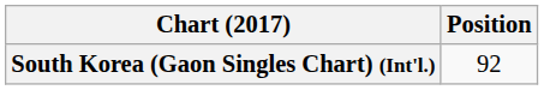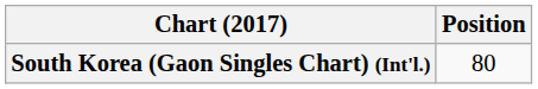South Korea (Gaon Singles Chart) (Int'l.) | Position: 92 -> 80
